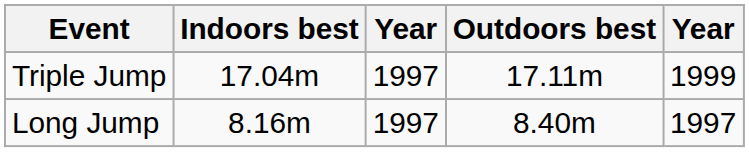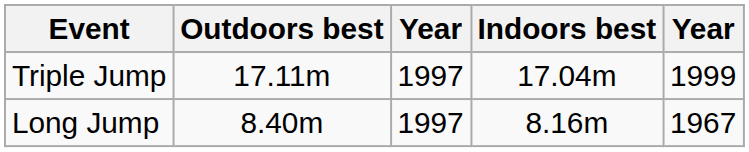columns swapped: Outdoors best <-> Indoors best
Long Jump | column 5: 1997 -> 1967
